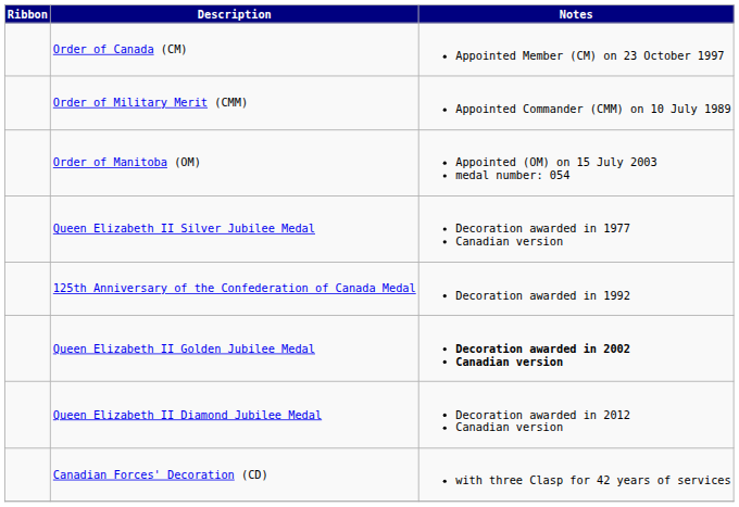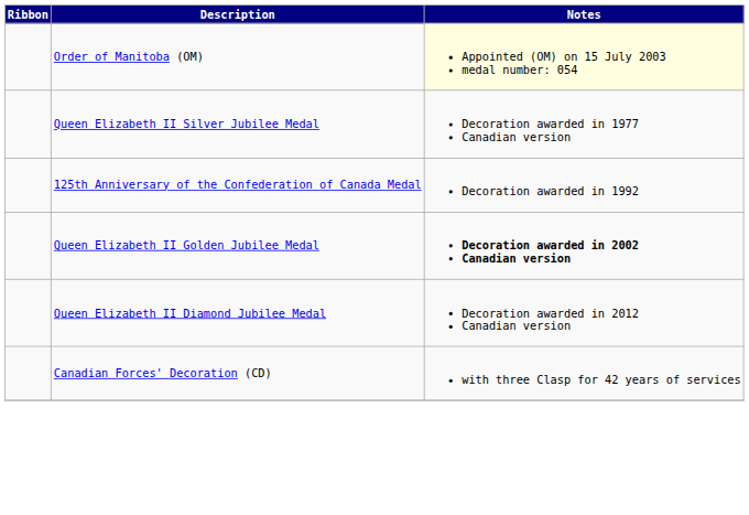- row: Order of Canada (CM) | Appointed Member (CM) on 23 October 1997
- row: Order of Military Merit (CMM) | Appointed Commander (CMM) on 10 July 1989
Order of Manitoba (OM) | Notes: no background -> lightyellow background
